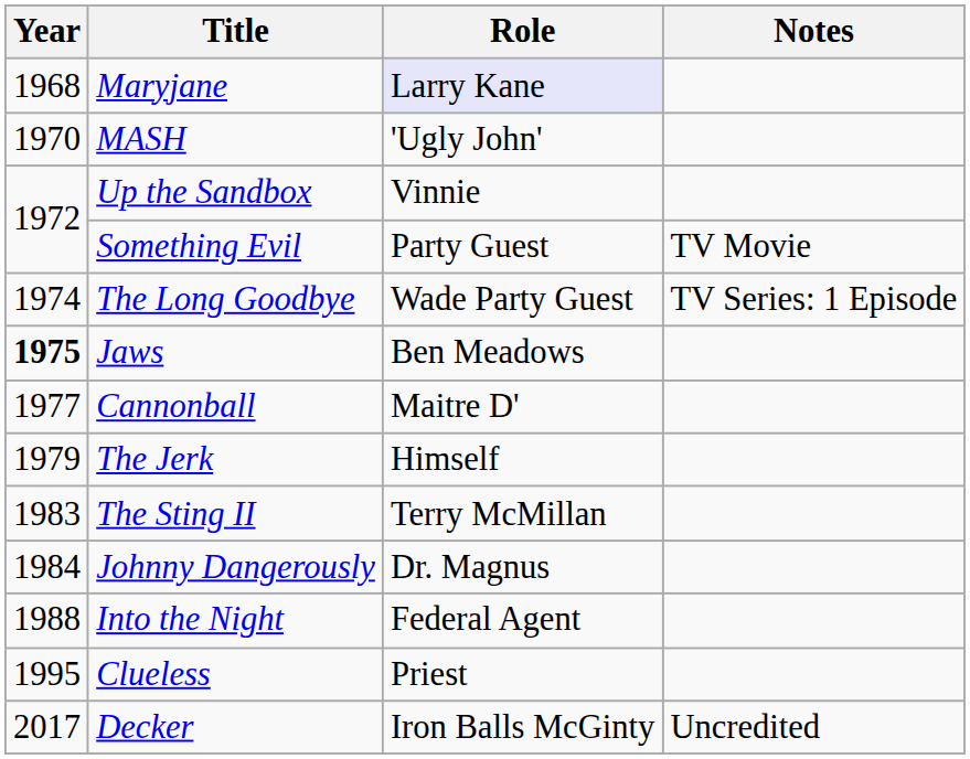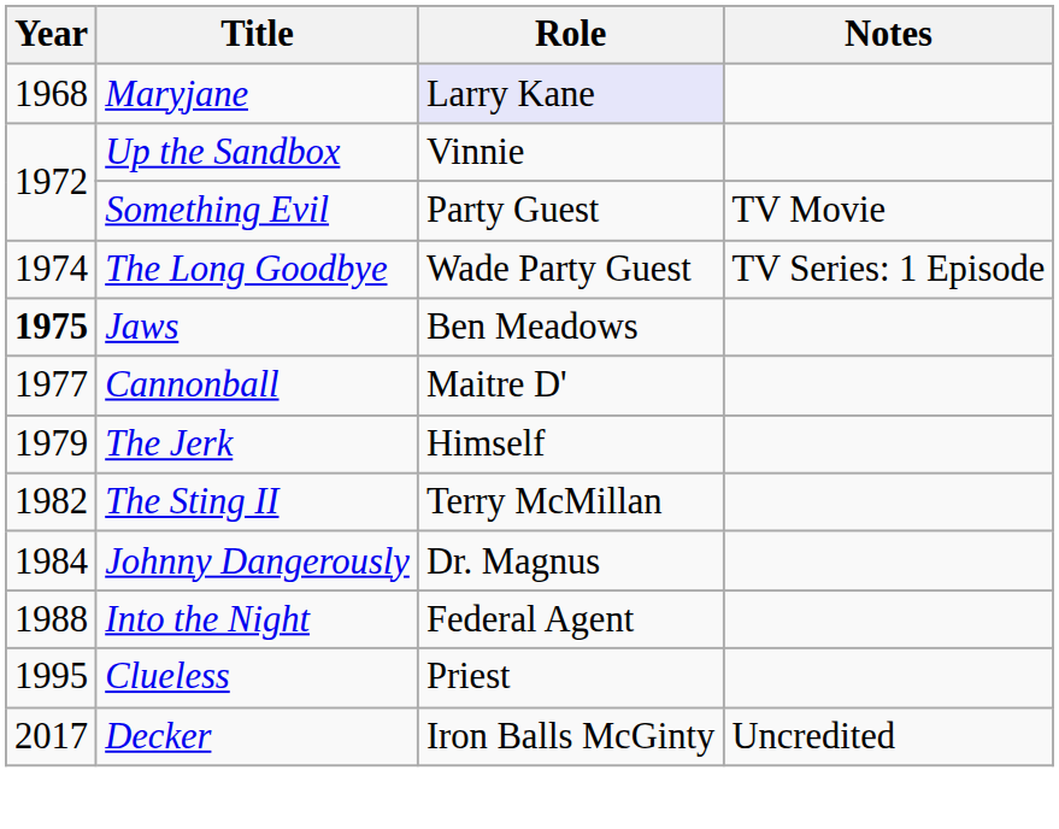- row: 1970 | MASH | 'Ugly John'
The Sting II | Year: 1983 -> 1982
